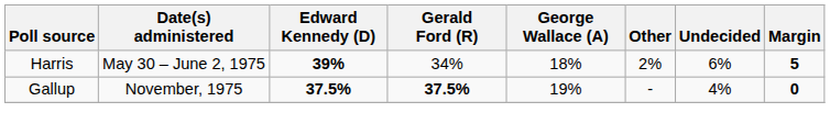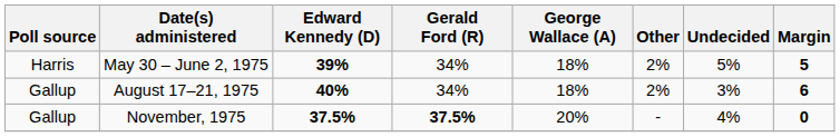May 30 – June 2, 1975 | Undecided: 6% -> 5%
+ row: Gallup | August 17–21, 1975 | 40% | 34% | 18% | 2% | 3% | 6
November, 1975 | George Wallace (A): 19% -> 20%
